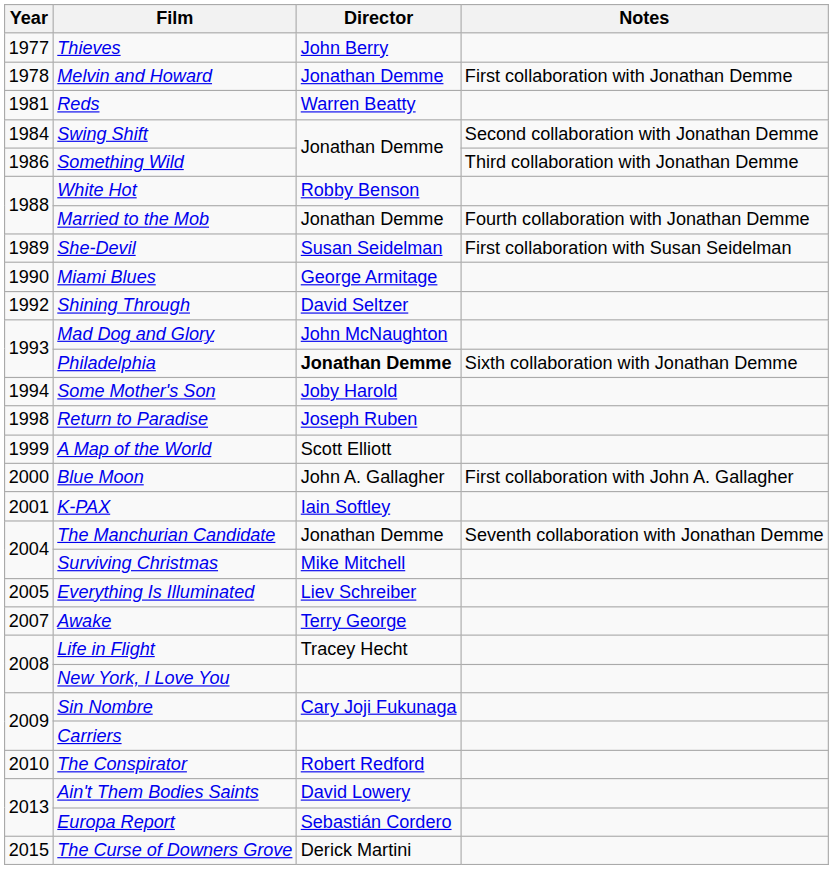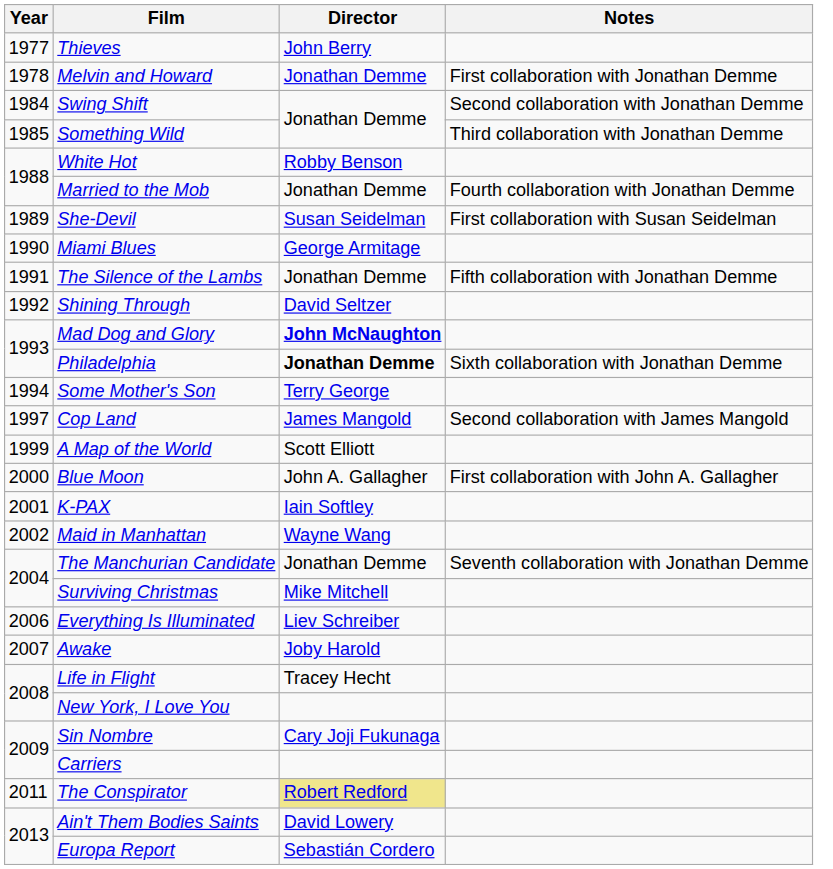- row: 1981 | Reds | Warren Beatty
Something Wild | Year: 1986 -> 1985
+ row: 1991 | The Silence of the Lambs | Jonathan Demme | Fifth collaboration with Jonathan Demme
Mad Dog and Glory | Director: normal -> bold
Some Mother's Son | Director: Joby Harold -> Terry George
+ row: 1997 | Cop Land | James Mangold | Second collaboration with James Mangold
- row: 1998 | Return to Paradise | Joseph Ruben
+ row: 2002 | Maid in Manhattan | Wayne Wang
Everything Is Illuminated | Year: 2005 -> 2006
Awake | Director: Terry George -> Joby Harold
The Conspirator | Year: 2010 -> 2011
The Conspirator | Director: no background -> khaki background
- row: 2015 | The Curse of Downers Grove | Derick Martini
